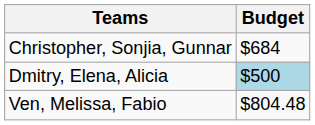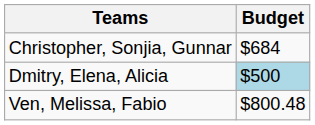Ven, Melissa, Fabio | Budget: $804.48 -> $800.48
